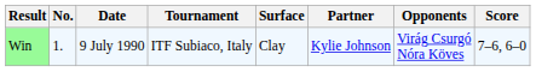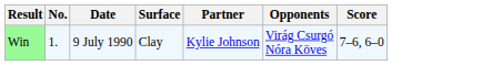- column: Tournament | ITF Subiaco, Italy
